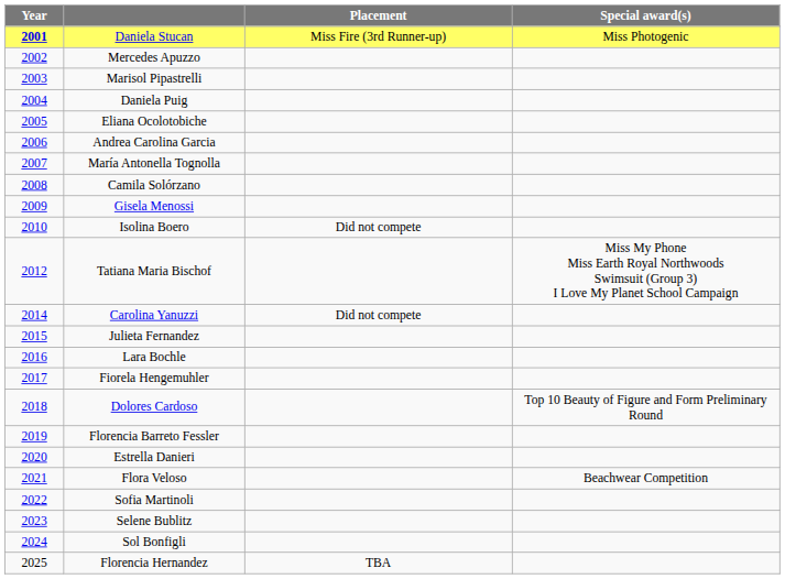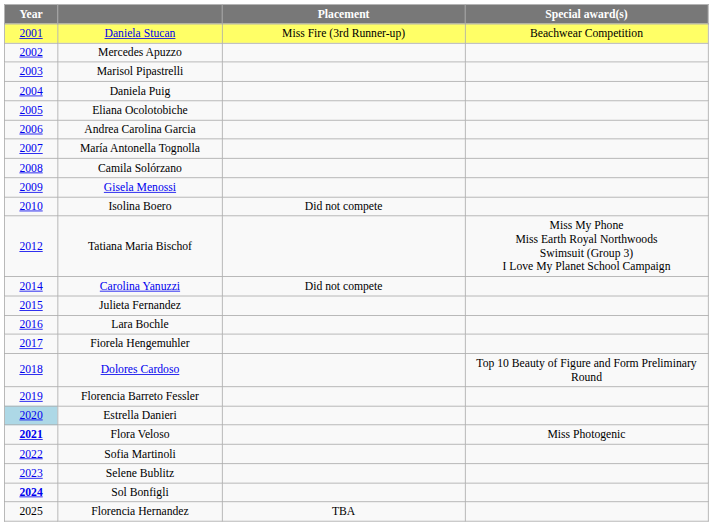Daniela Stucan | Year: bold -> normal
Daniela Stucan | Special award(s): Miss Photogenic -> Beachwear Competition
Estrella Danieri | Year: no background -> lightblue background
Flora Veloso | Year: normal -> bold
Flora Veloso | Special award(s): Beachwear Competition -> Miss Photogenic
Sol Bonfigli | Year: normal -> bold
